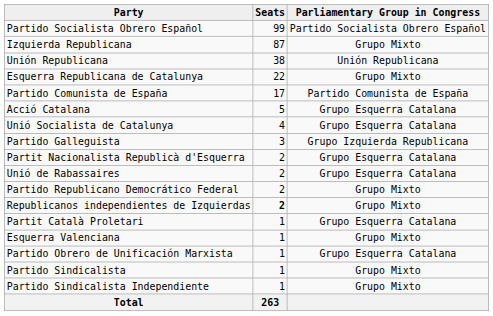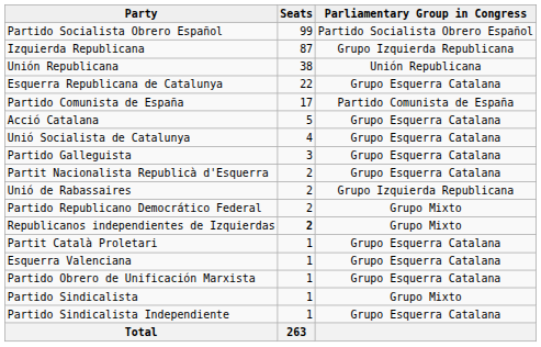Izquierda Republicana | Parliamentary Group in Congress: Grupo Mixto -> Grupo Izquierda Republicana
Esquerra Republicana de Catalunya | Parliamentary Group in Congress: Grupo Mixto -> Grupo Esquerra Catalana
Partido Galleguista | Parliamentary Group in Congress: Grupo Izquierda Republicana -> Grupo Esquerra Catalana
Unió de Rabassaires | Parliamentary Group in Congress: Grupo Esquerra Catalana -> Grupo Izquierda Republicana
Esquerra Valenciana | Parliamentary Group in Congress: Grupo Mixto -> Grupo Esquerra Catalana
Partido Sindicalista Independiente | Parliamentary Group in Congress: Grupo Mixto -> Grupo Esquerra Catalana
